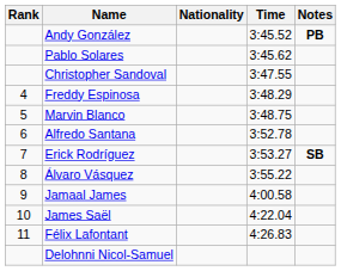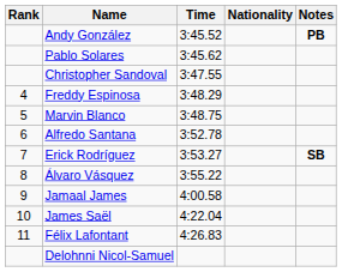columns swapped: Nationality <-> Time
